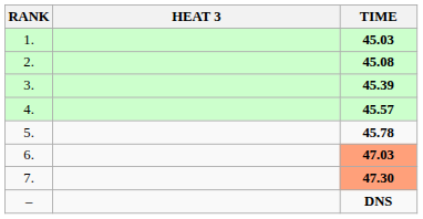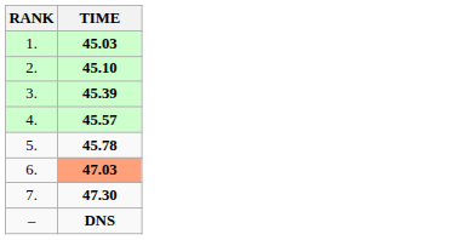- column: HEAT 3
2. | TIME: 45.08 -> 45.10
7. | TIME: lightsalmon background -> no background
